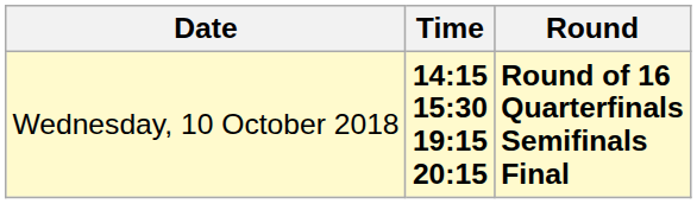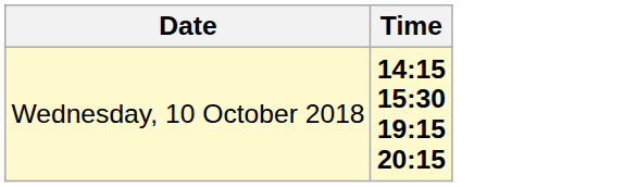- column: Round | Round of 16 Quarterfinals Semifinals Final
